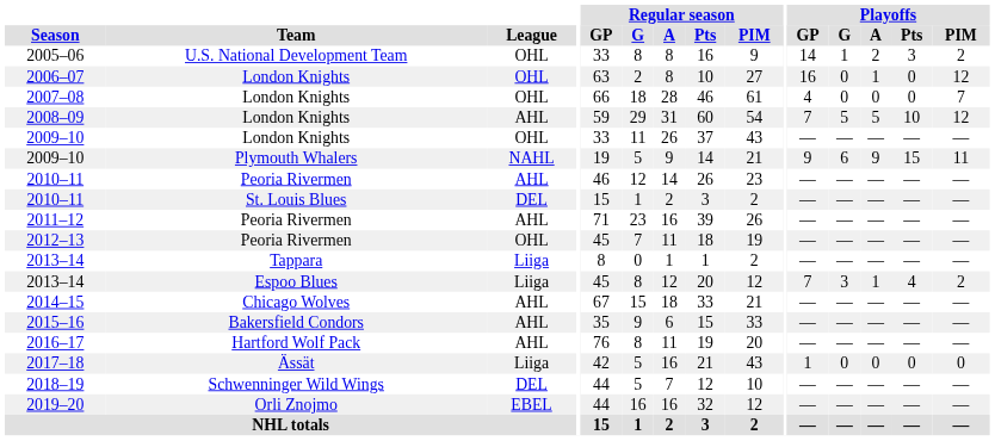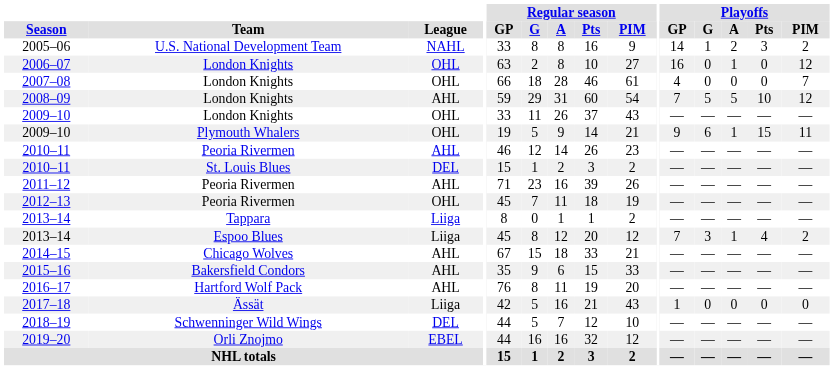2005–06 | League: OHL -> NAHL
2009–10 / Plymouth Whalers | League: NAHL -> OHL
2009–10 / Plymouth Whalers | Playoffs / A: 9 -> 1
